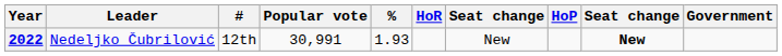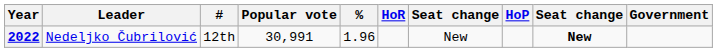2022 | %: 1.93 -> 1.96
